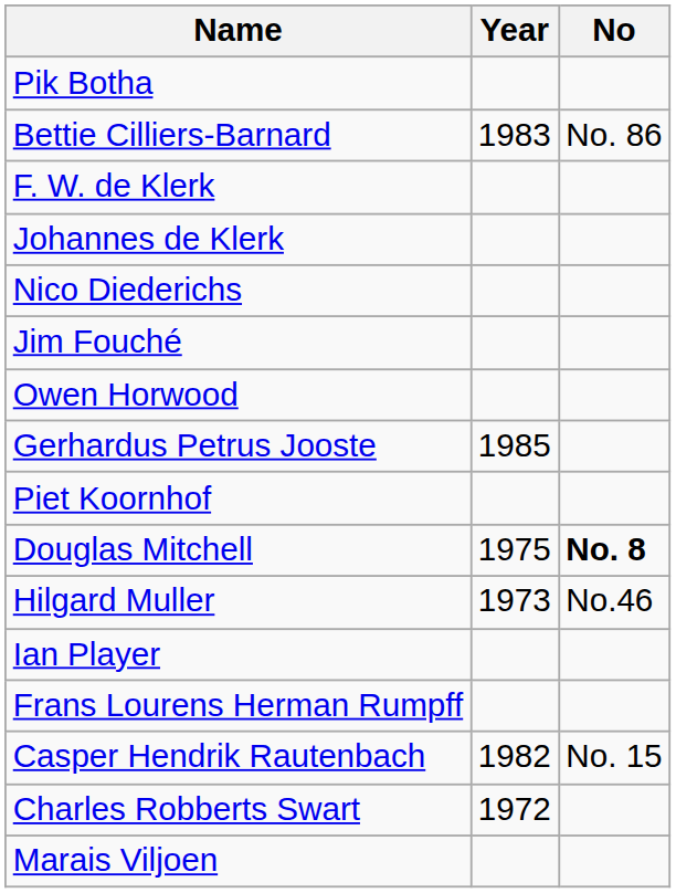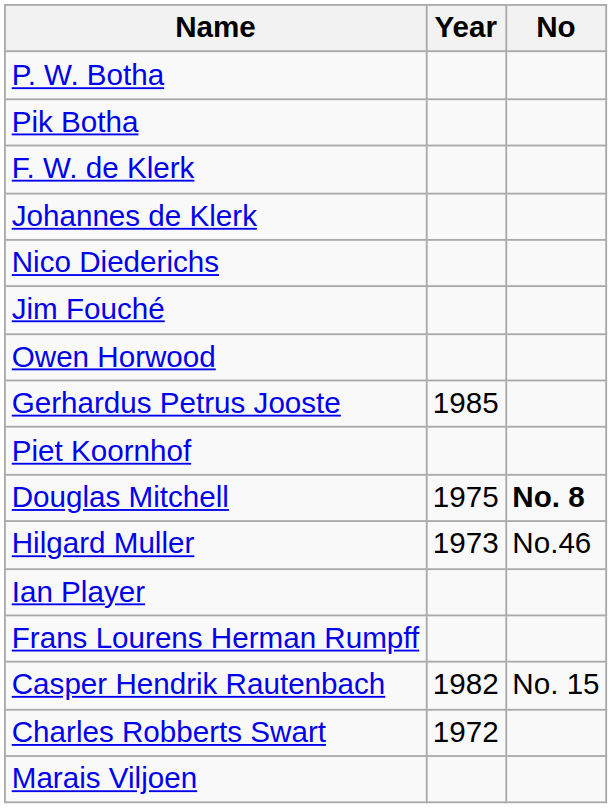+ row: P. W. Botha
- row: Bettie Cilliers-Barnard | 1983 | No. 86
